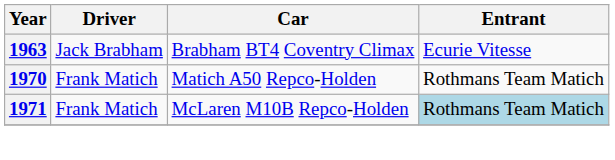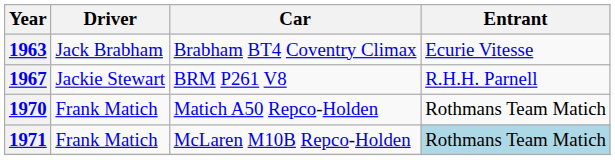+ row: 1967 | Jackie Stewart | BRM P261 V8 | R.H.H. Parnell
